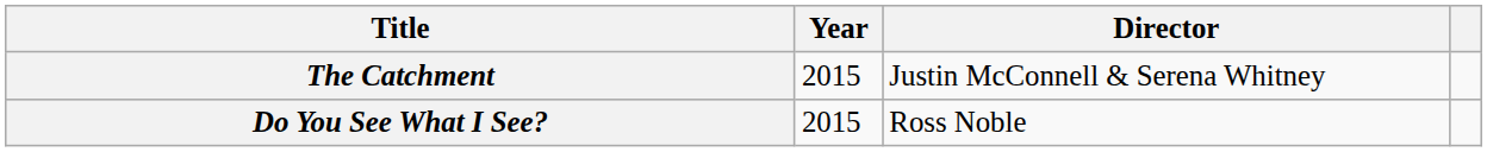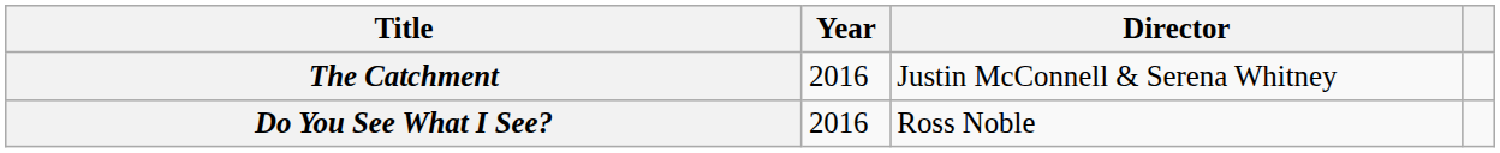The Catchment | Year: 2015 -> 2016
Do You See What I See? | Year: 2015 -> 2016
